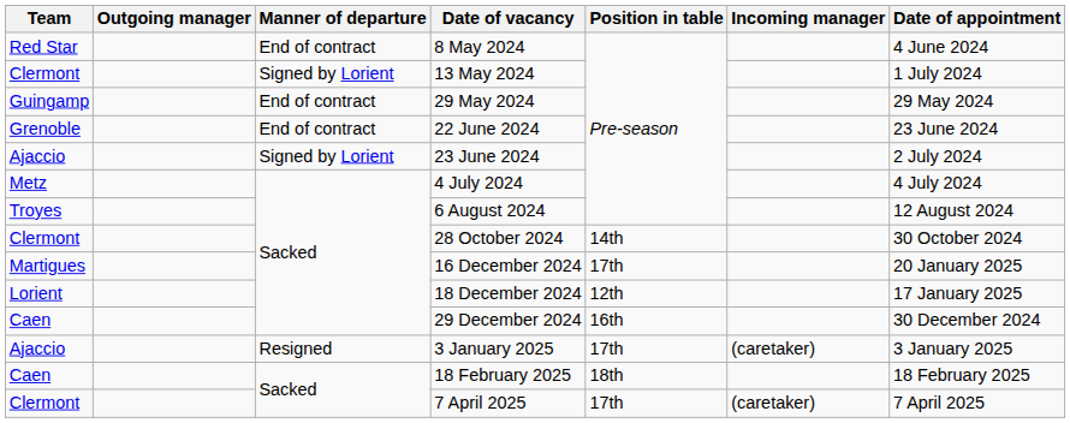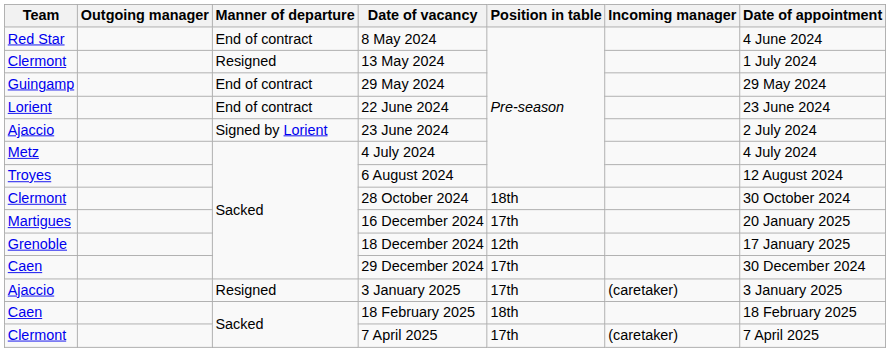13 May 2024 | Manner of departure: Signed by Lorient -> Resigned
22 June 2024 | Team: Grenoble -> Lorient
28 October 2024 | Position in table: 14th -> 18th
18 December 2024 | Team: Lorient -> Grenoble
29 December 2024 | Position in table: 16th -> 17th
